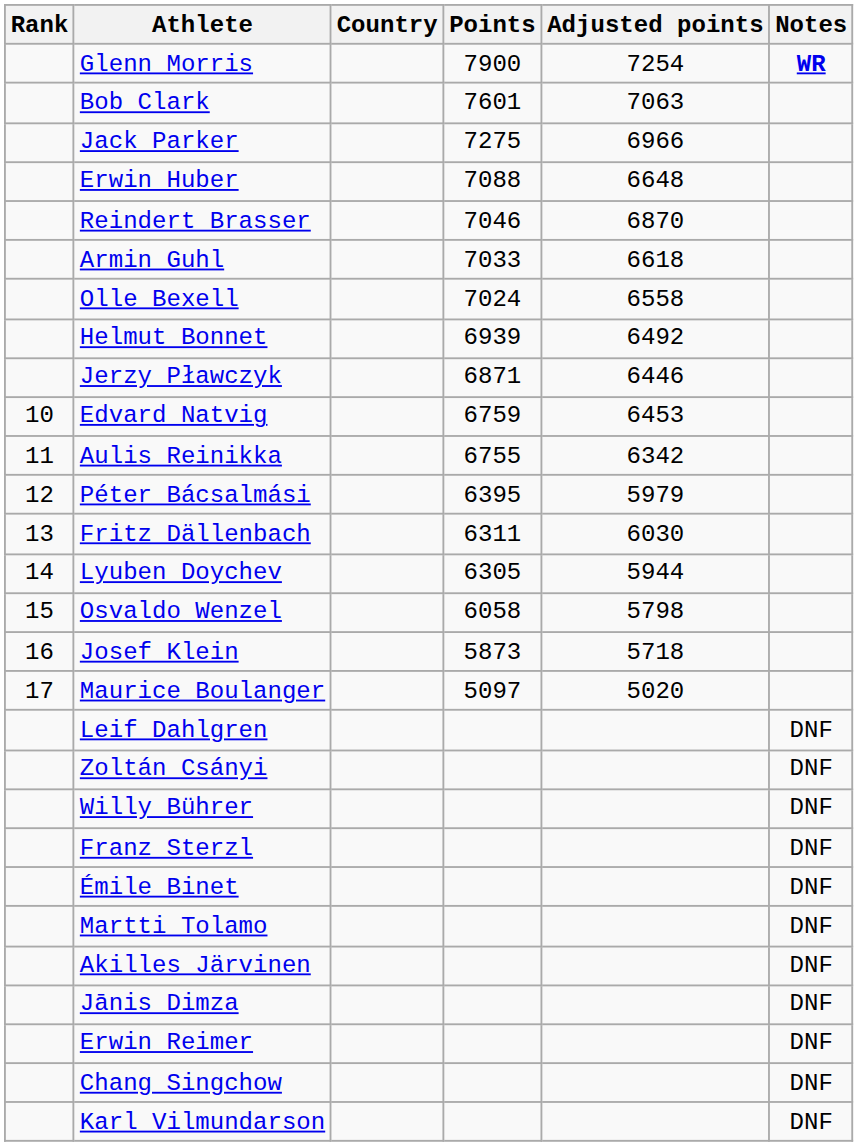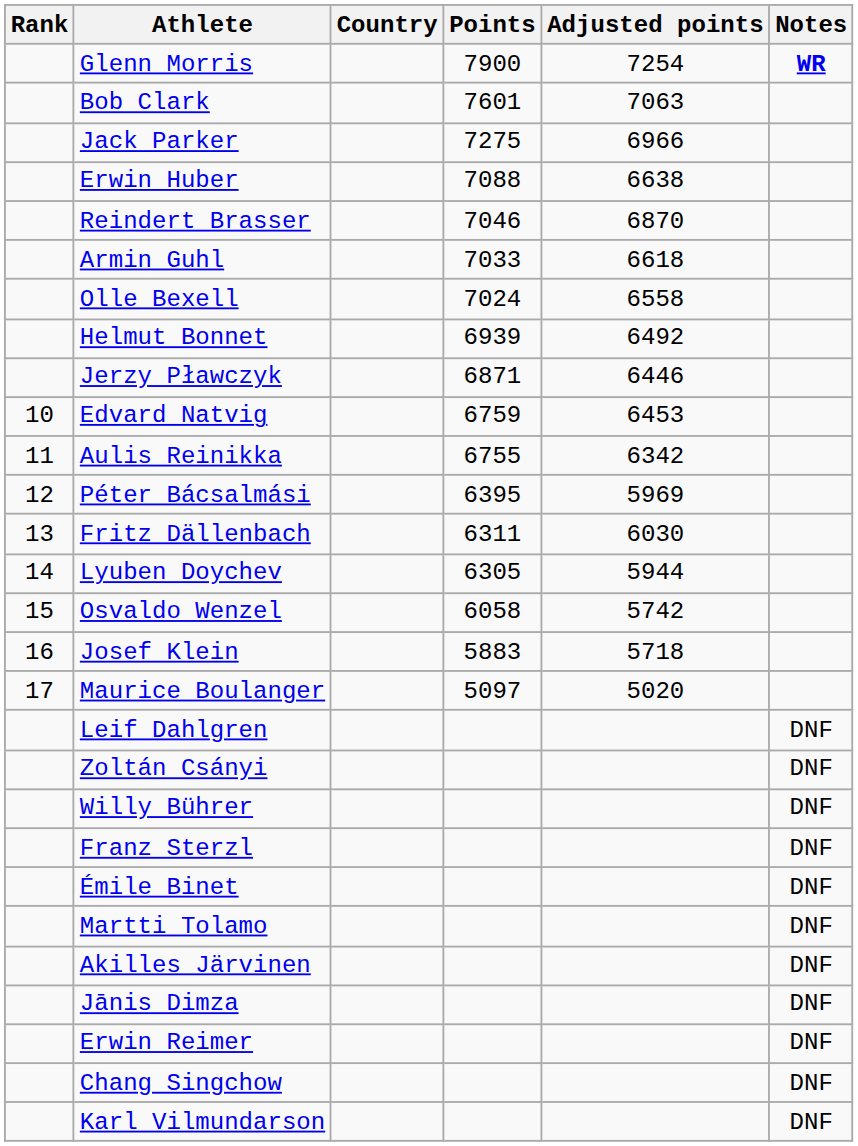Erwin Huber | Adjusted points: 6648 -> 6638
Péter Bácsalmási | Adjusted points: 5979 -> 5969
Osvaldo Wenzel | Adjusted points: 5798 -> 5742
Josef Klein | Points: 5873 -> 5883
